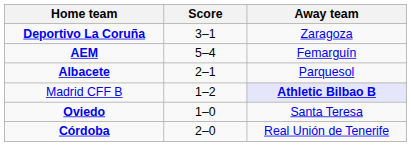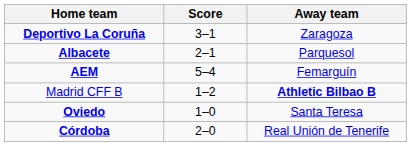rows swapped: Albacete <-> AEM
Madrid CFF B | Away team: lavender background -> no background
